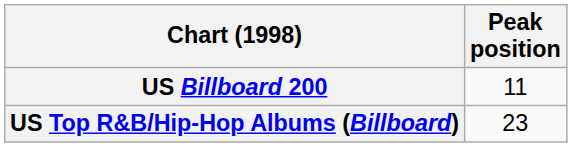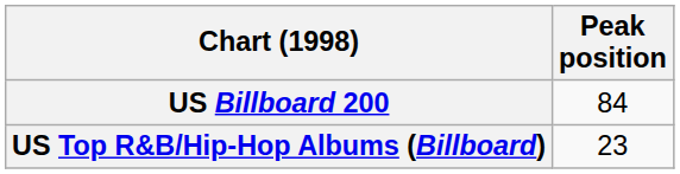US Billboard 200 | Peak position: 11 -> 84
